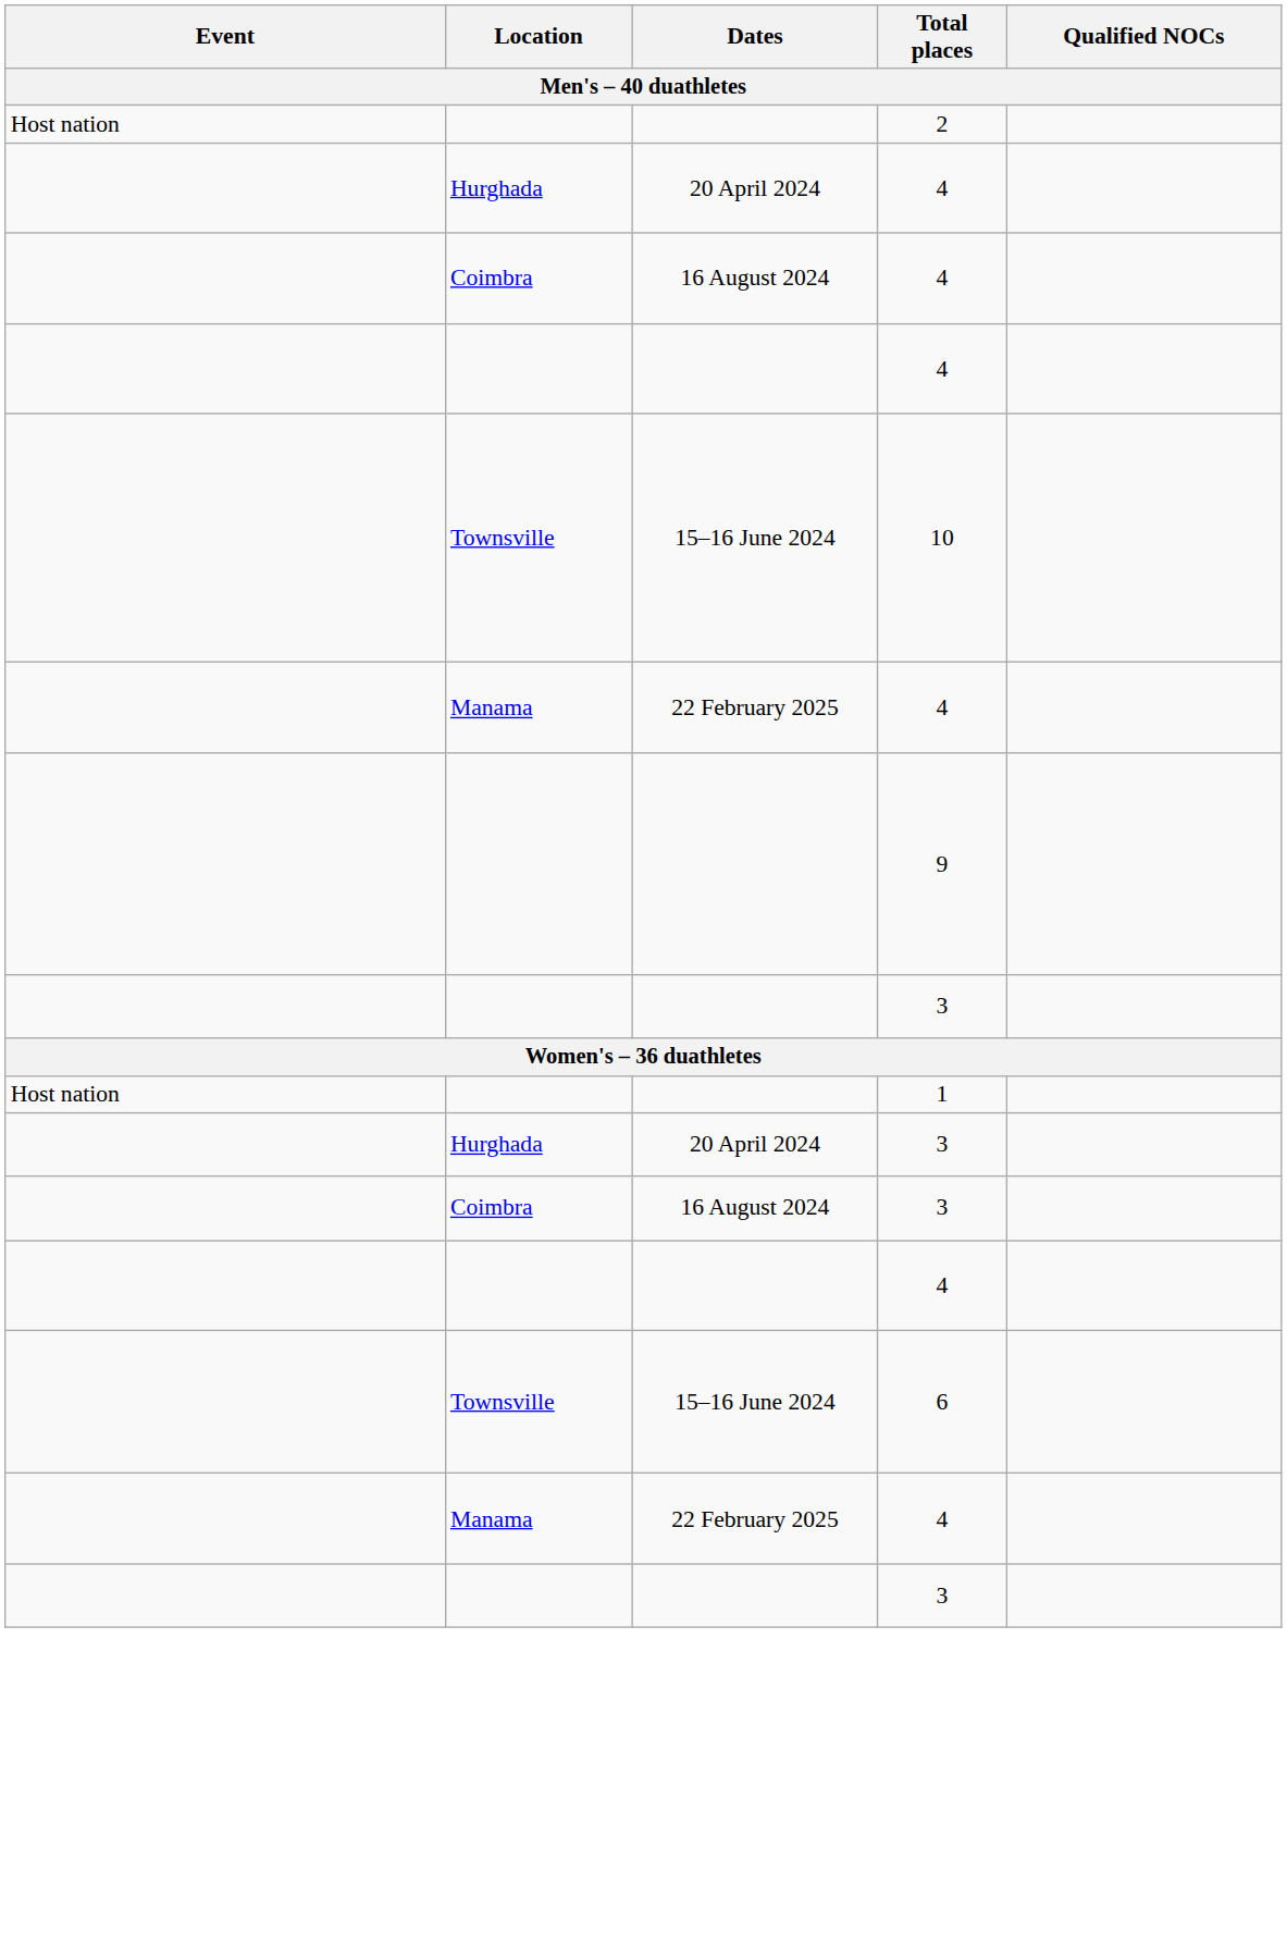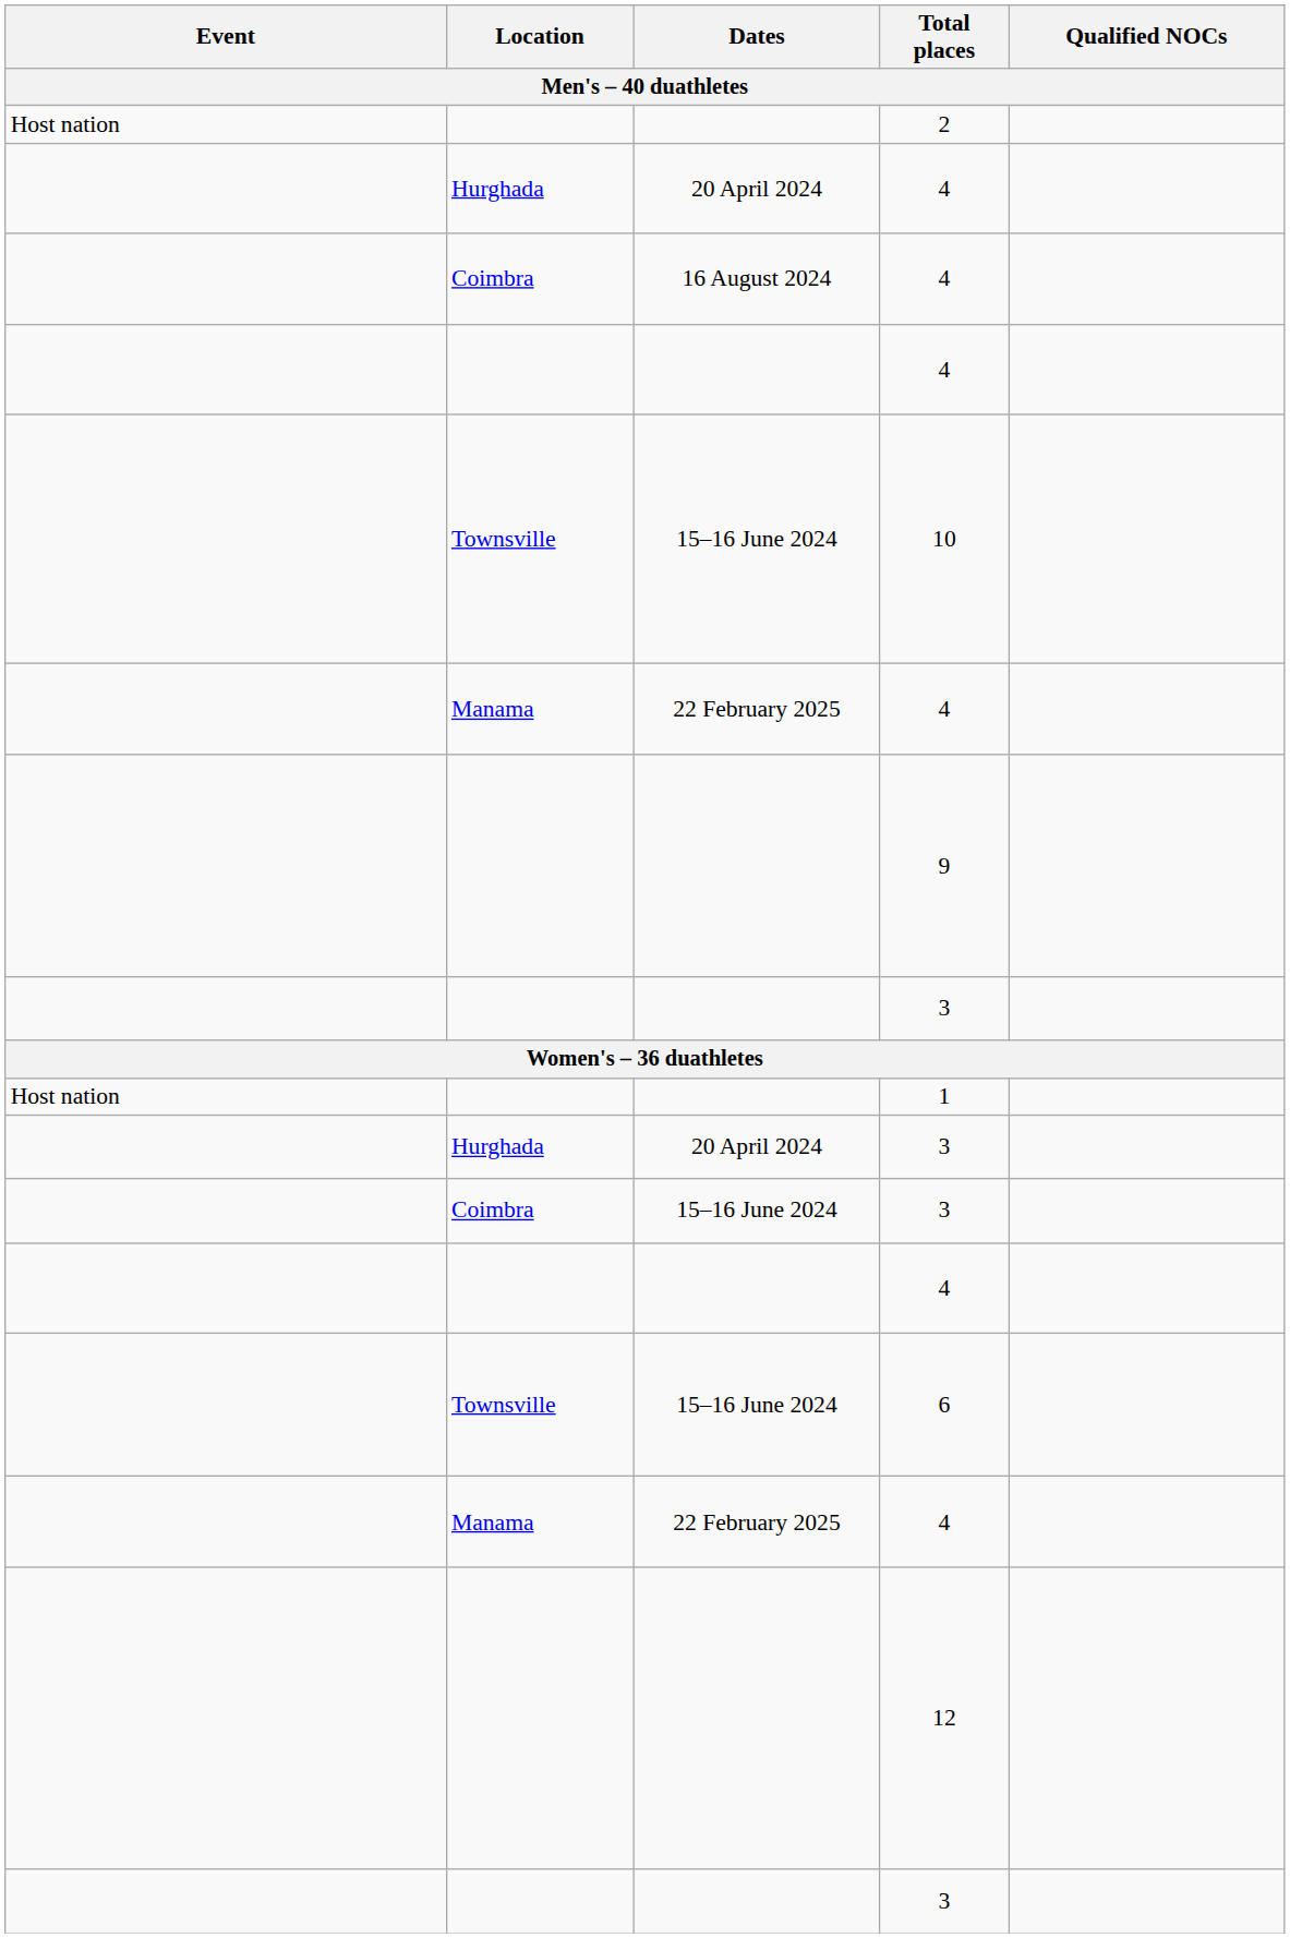Coimbra / 3 | Dates: 16 August 2024 -> 15–16 June 2024
+ row: 12
